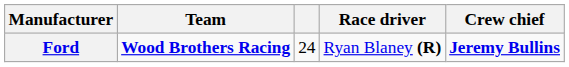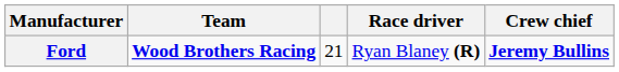Ford | column 3: 24 -> 21
